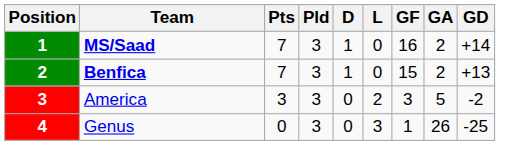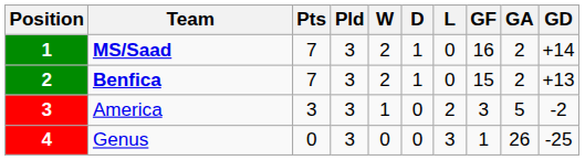+ column: W | 2 | 2 | 1 | 0
